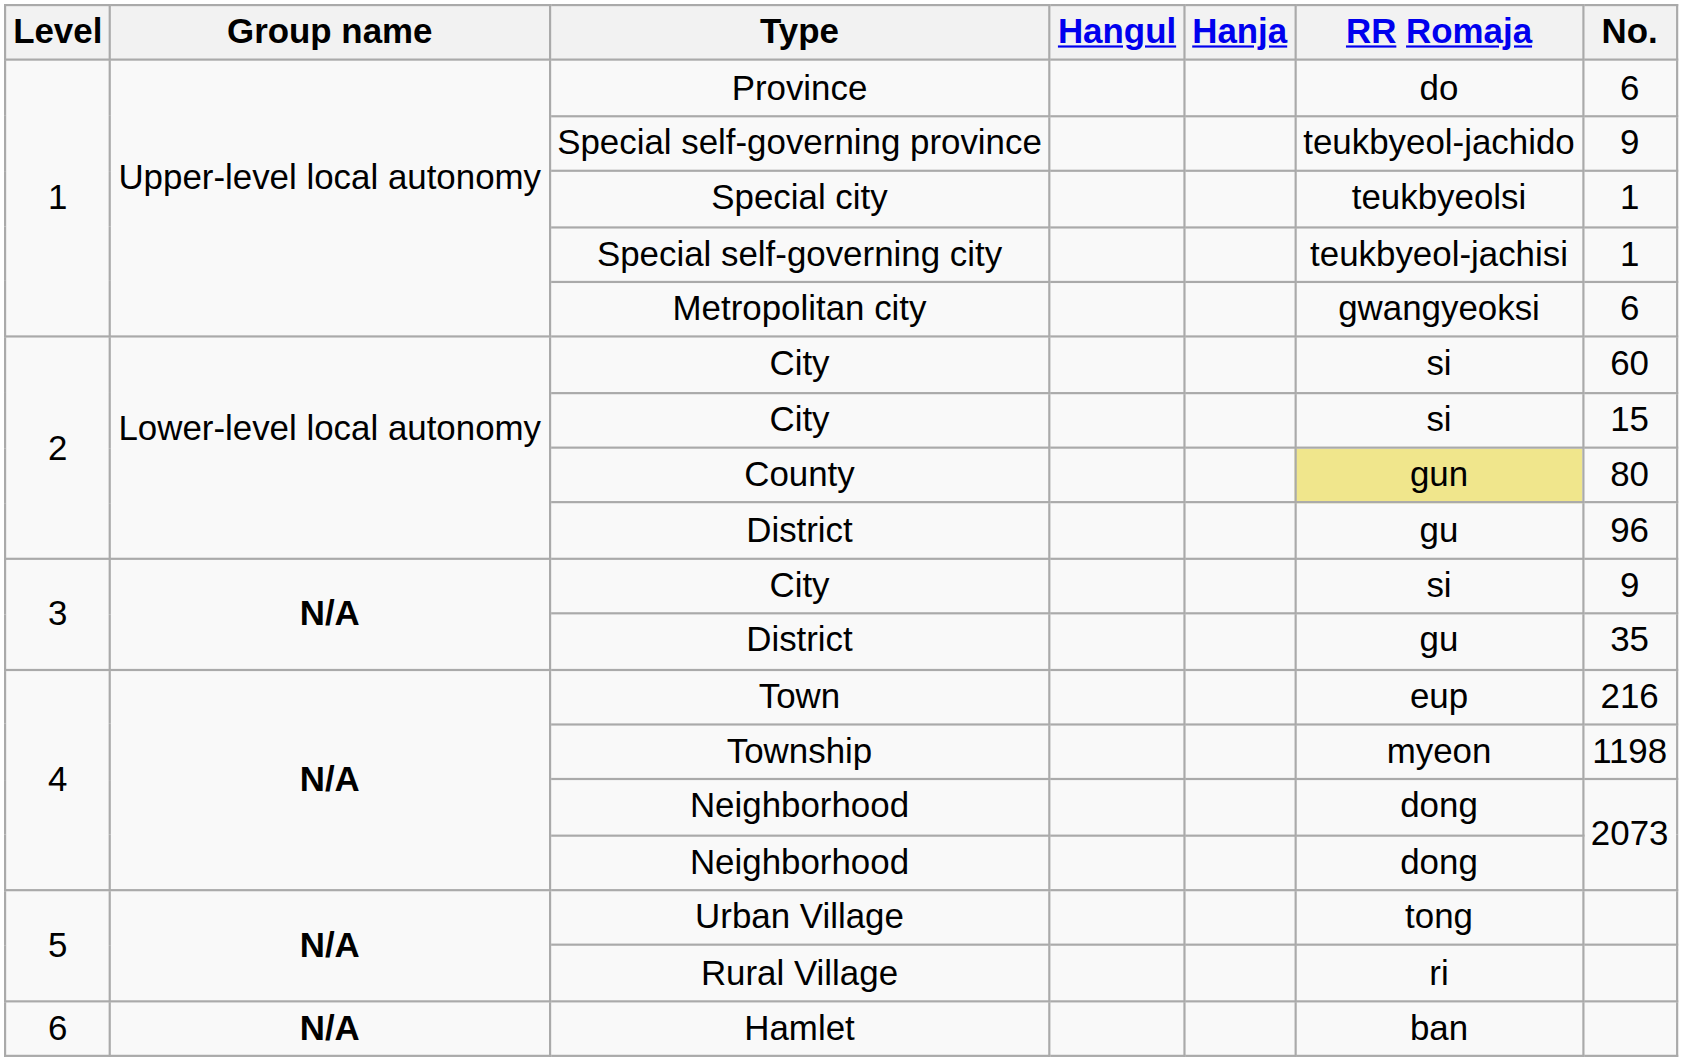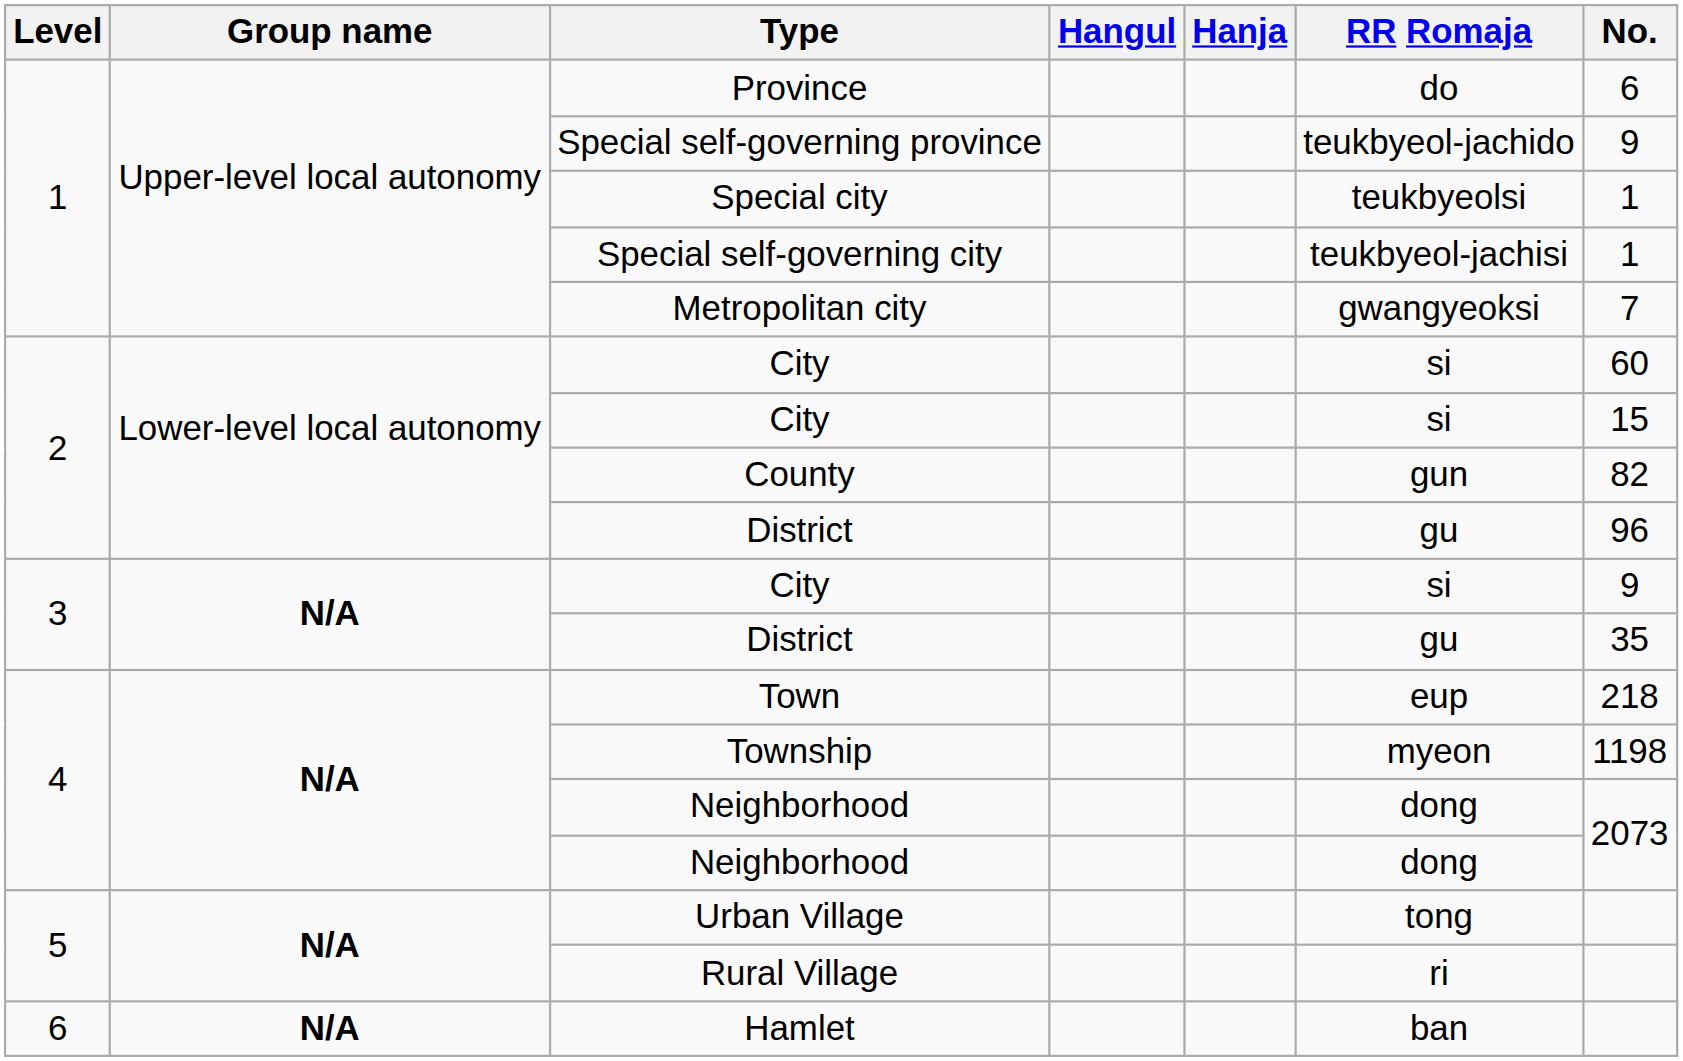Metropolitan city | No.: 6 -> 7
County | RR Romaja: khaki background -> no background
County | No.: 80 -> 82
Town | No.: 216 -> 218
